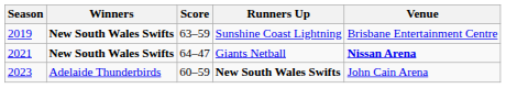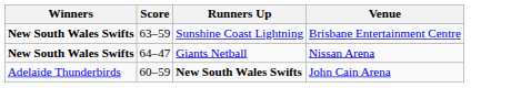- column: Season | 2019 | 2021 | 2023
Giants Netball | Venue: bold -> normal
